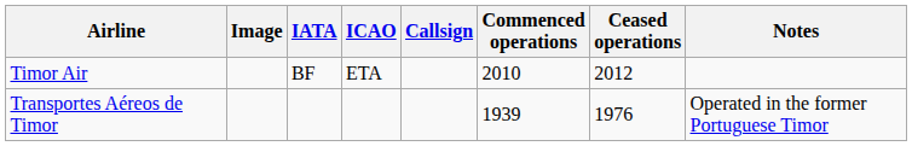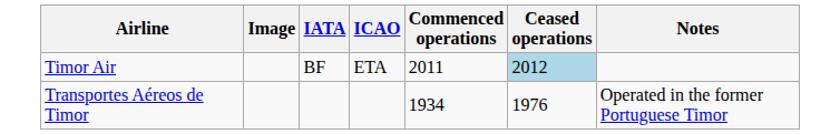- column: Callsign
Timor Air | Commenced operations: 2010 -> 2011
Timor Air | Ceased operations: no background -> lightblue background
Transportes Aéreos de Timor | Commenced operations: 1939 -> 1934
